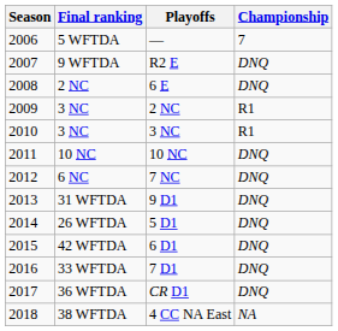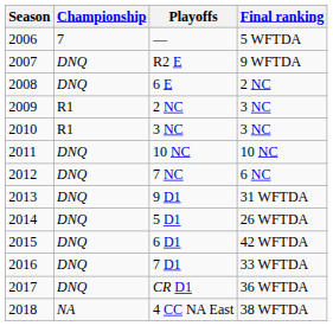columns swapped: Final ranking <-> Championship
